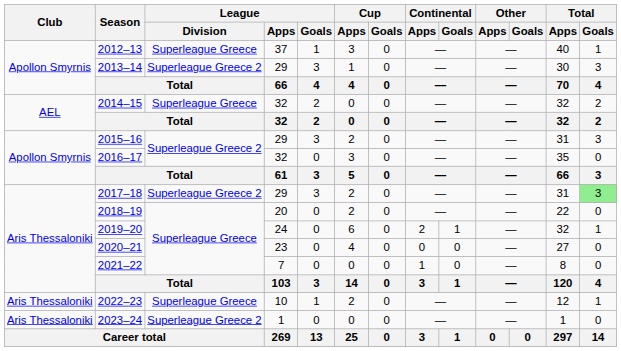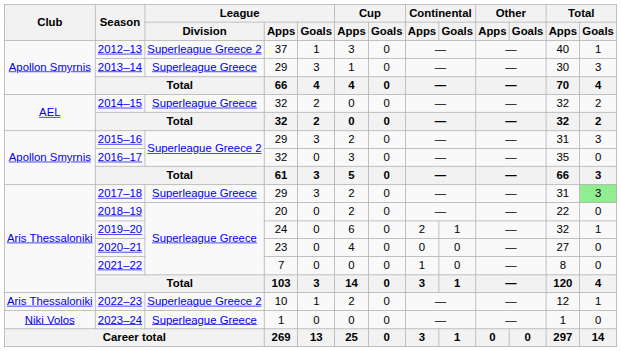2012–13 | League / Division: Superleague Greece -> Superleague Greece 2
2013–14 | League / Division: Superleague Greece 2 -> Superleague Greece
2017–18 | League / Division: Superleague Greece 2 -> Superleague Greece
2022–23 | League / Division: Superleague Greece -> Superleague Greece 2
2023–24 | Club: Aris Thessaloniki -> Niki Volos
2023–24 | League / Division: Superleague Greece 2 -> Superleague Greece
